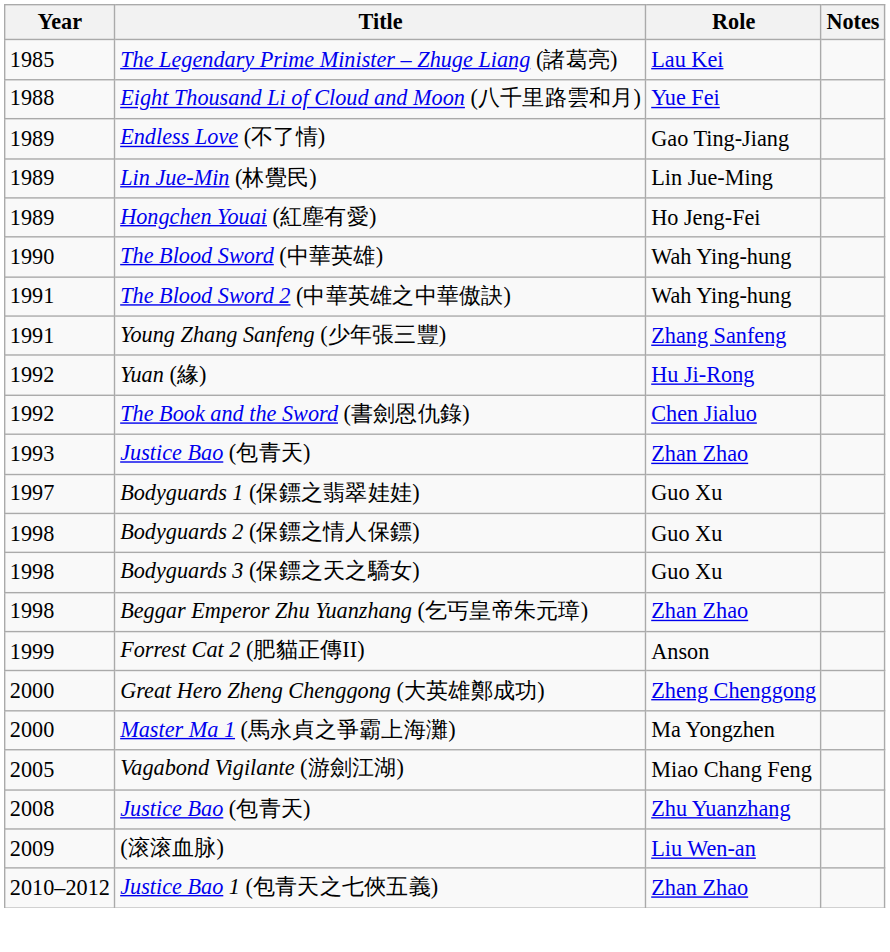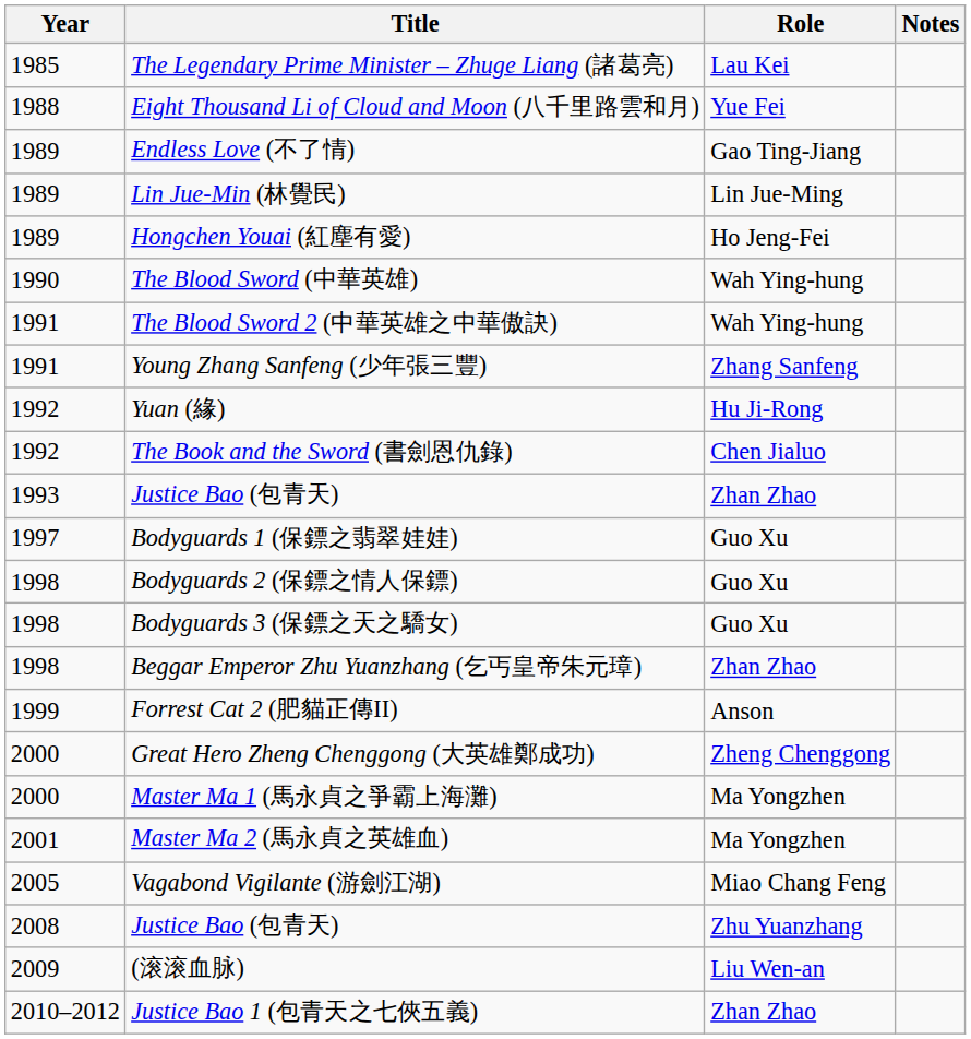+ row: 2001 | Master Ma 2 (馬永貞之英雄血) | Ma Yongzhen
